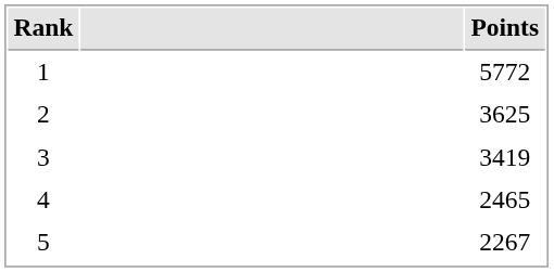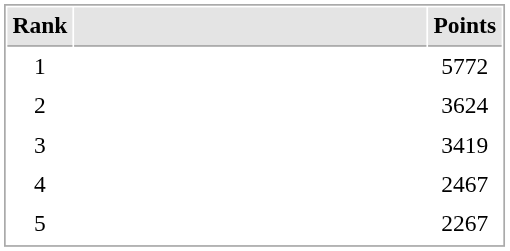2 | Points: 3625 -> 3624
4 | Points: 2465 -> 2467
